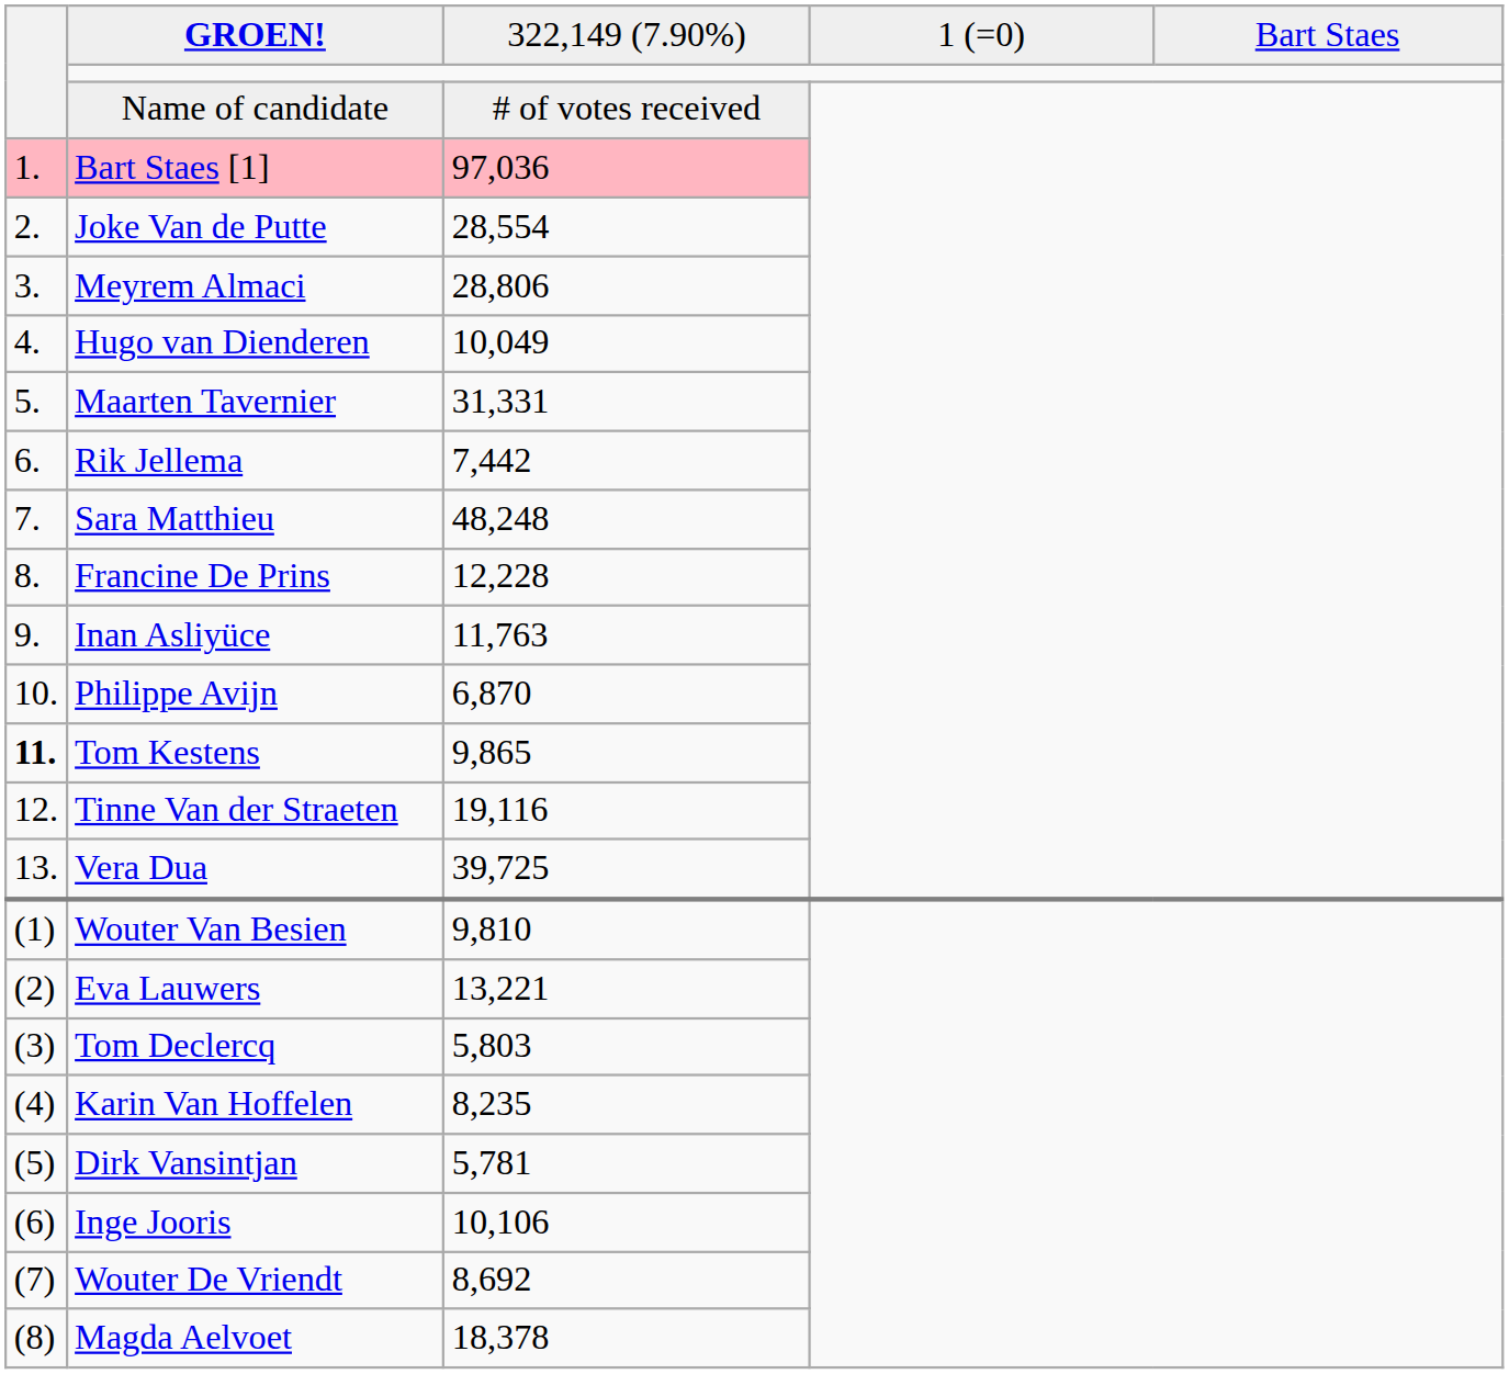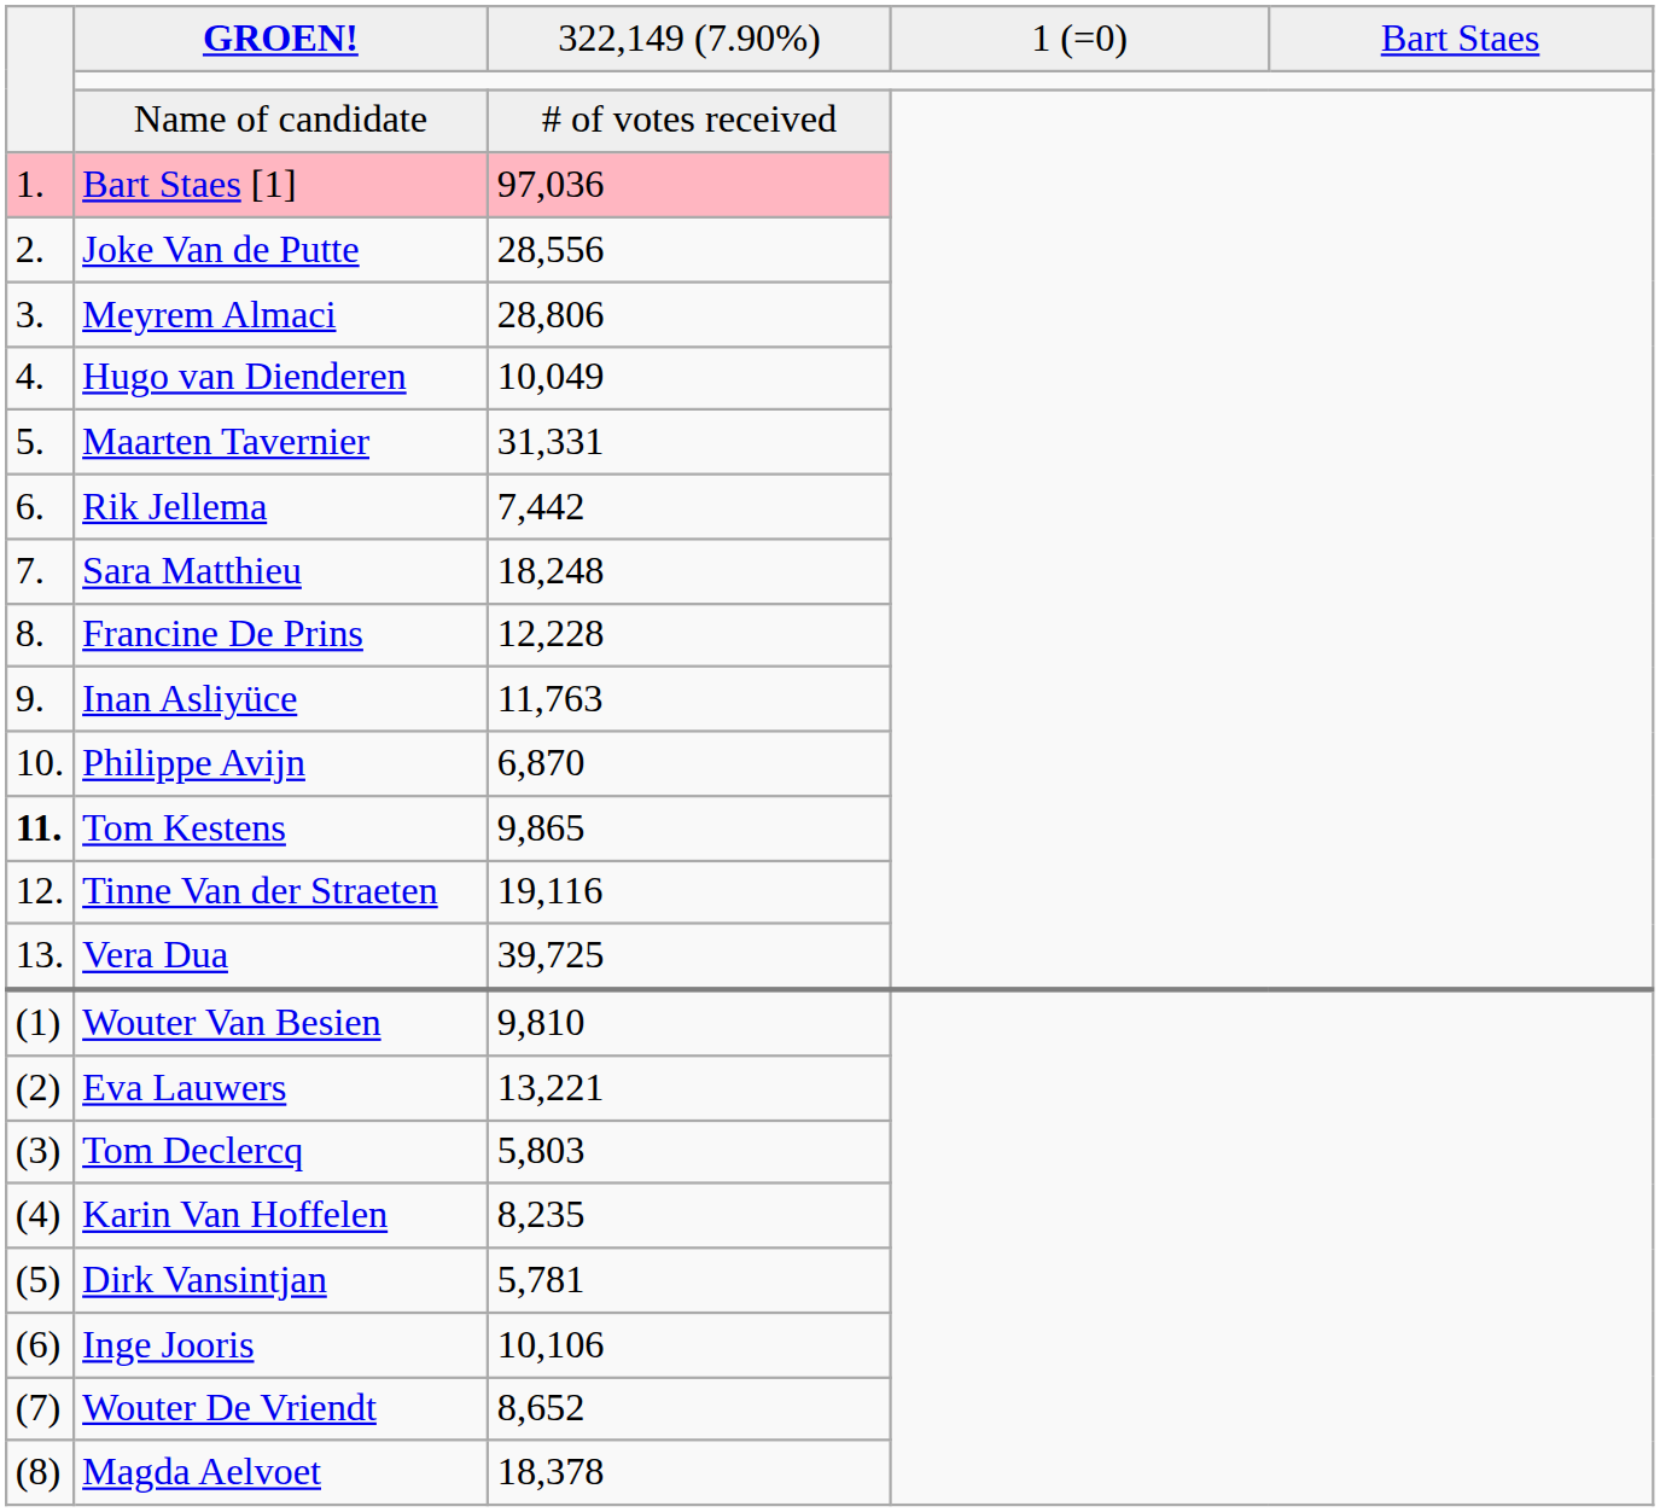Joke Van de Putte | column 3: 28,554 -> 28,556
Sara Matthieu | column 3: 48,248 -> 18,248
Wouter De Vriendt | column 3: 8,692 -> 8,652
